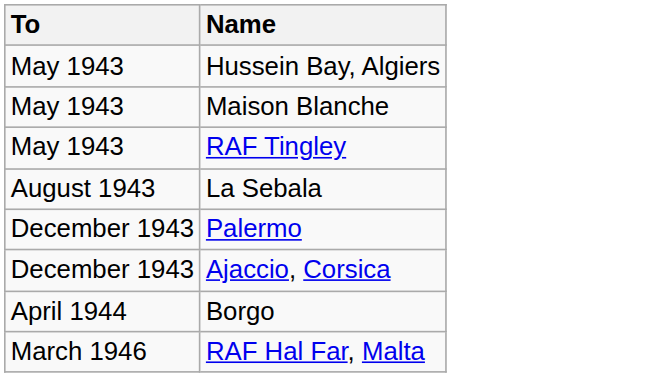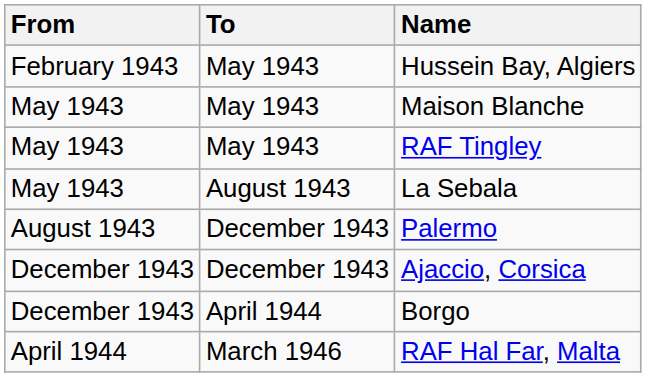+ column: From | February 1943 | May 1943 | May 1943 | May 1943 | August 1943 | December 1943 | December 1943 | April 1944
